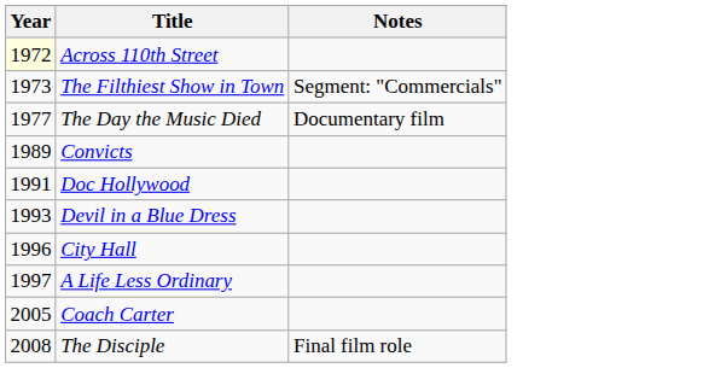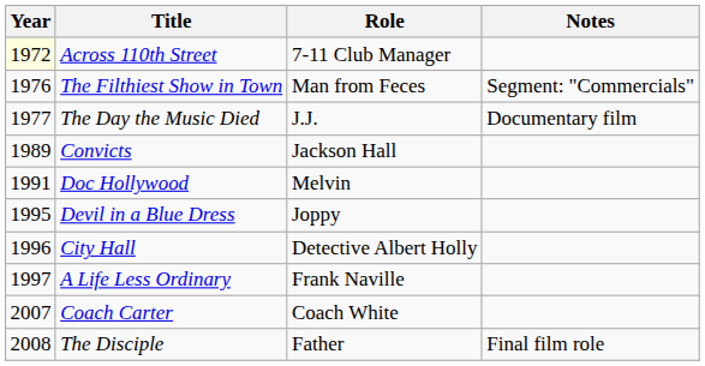+ column: Role | 7-11 Club Manager | Man from Feces | J.J. | Jackson Hall | Melvin | Joppy | Detective Albert Holly | Frank Naville | Coach White | Father
The Filthiest Show in Town | Year: 1973 -> 1976
Devil in a Blue Dress | Year: 1993 -> 1995
Coach Carter | Year: 2005 -> 2007
